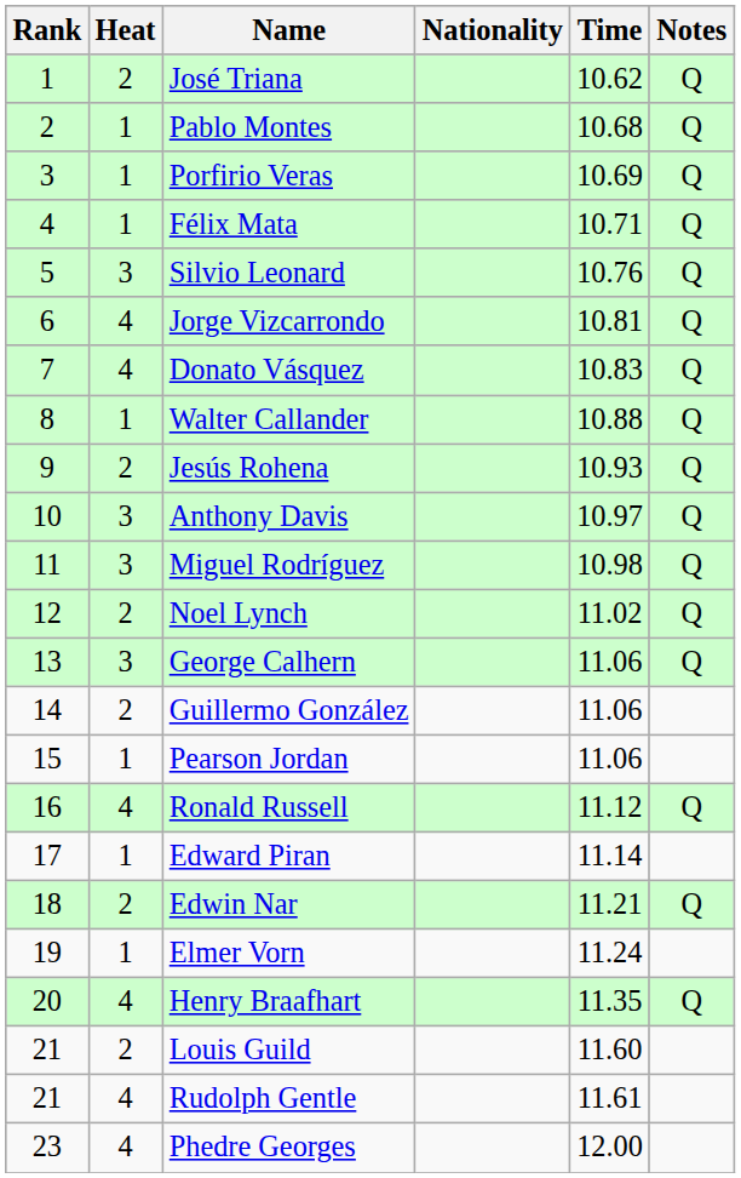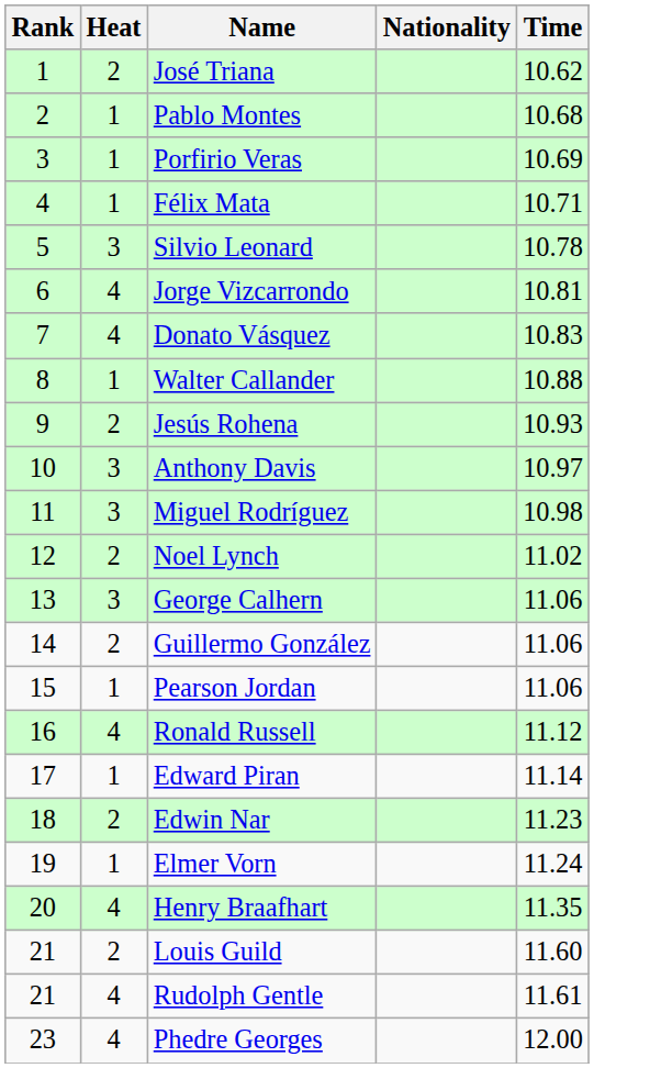- column: Notes | Q | Q | Q | Q | Q | Q | Q | Q | Q | Q | Q | Q | Q | Q | Q | Q
Silvio Leonard | Time: 10.76 -> 10.78
Edwin Nar | Time: 11.21 -> 11.23
